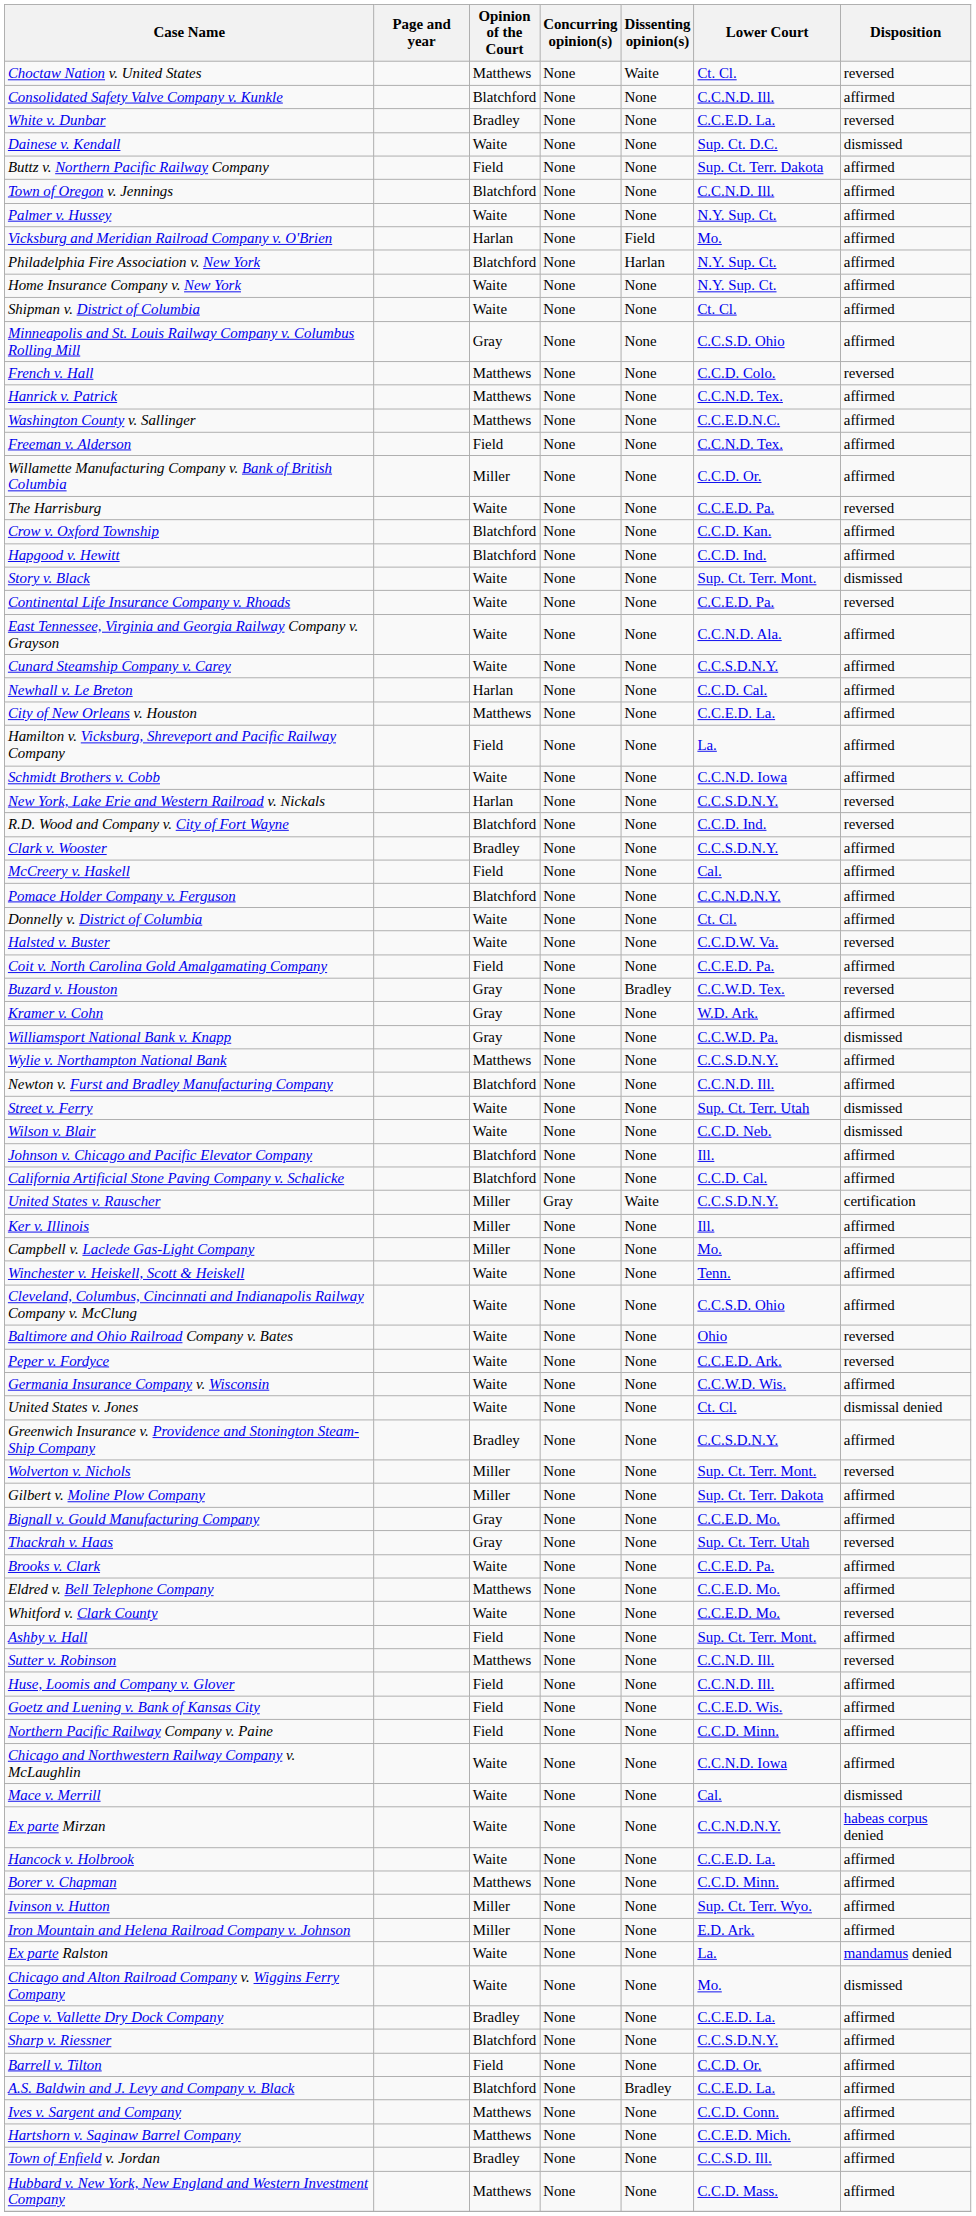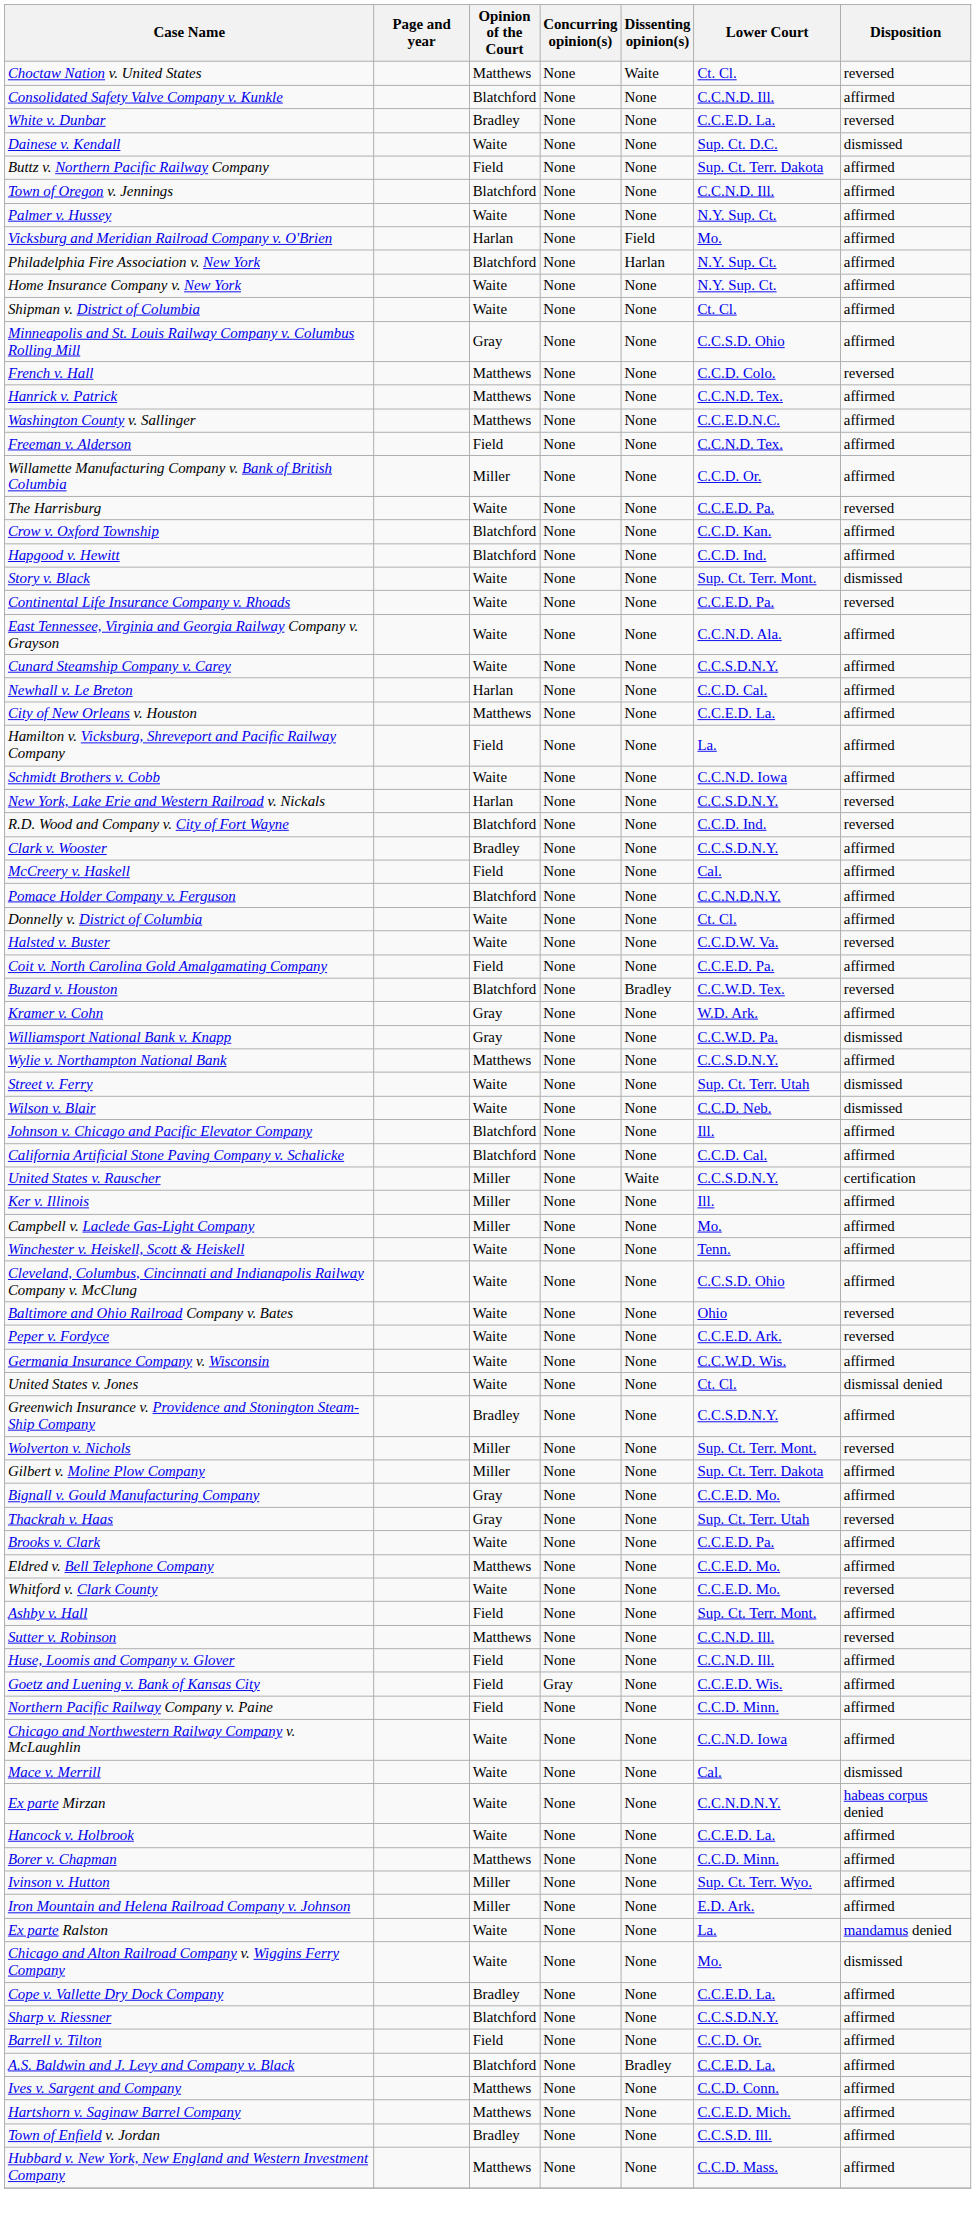Buzard v. Houston | Opinion of the Court: Gray -> Blatchford
- row: Newton v. Furst and Bradley Manufacturing Company | Blatchford | None | None | C.C.N.D. Ill. | affirmed
United States v. Rauscher | Concurring opinion(s): Gray -> None
Goetz and Luening v. Bank of Kansas City | Concurring opinion(s): None -> Gray
